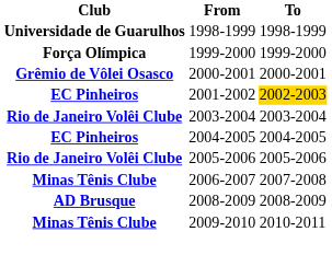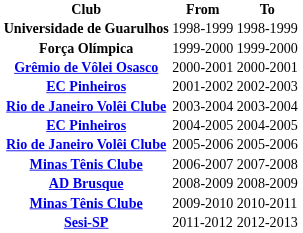2001-2002 | To: gold background -> no background
+ row: Sesi-SP | 2011-2012 | 2012-2013
